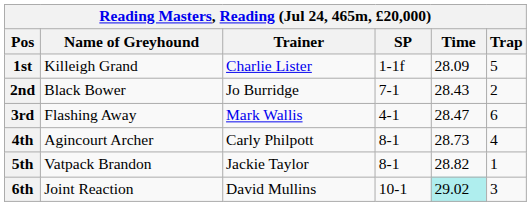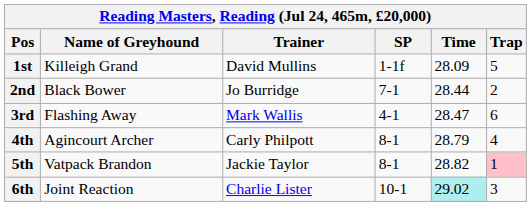1st | Trainer: Charlie Lister -> David Mullins
2nd | Time: 28.43 -> 28.44
4th | Time: 28.73 -> 28.79
5th | Trap: no background -> pink background
6th | Trainer: David Mullins -> Charlie Lister
